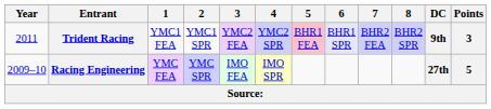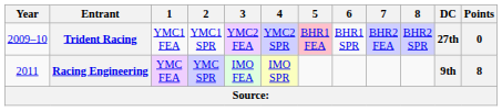Trident Racing | Year: 2011 -> 2009–10
Trident Racing | 6: lavender background -> no background
Trident Racing | DC: 9th -> 27th
Trident Racing | Points: 3 -> 0
Racing Engineering | Year: 2009–10 -> 2011
Racing Engineering | DC: 27th -> 9th
Racing Engineering | Points: 5 -> 8
